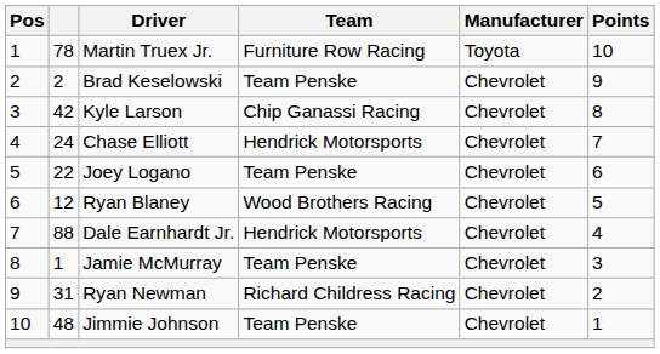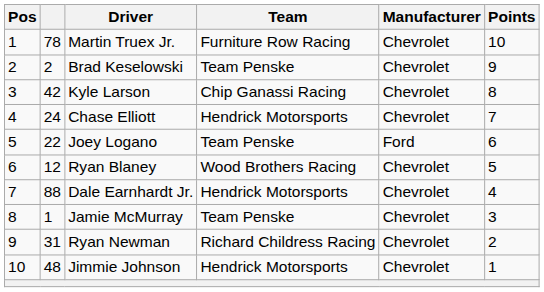Martin Truex Jr. | Manufacturer: Toyota -> Chevrolet
Joey Logano | Manufacturer: Chevrolet -> Ford
Jimmie Johnson | Team: Team Penske -> Hendrick Motorsports
